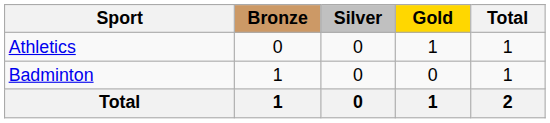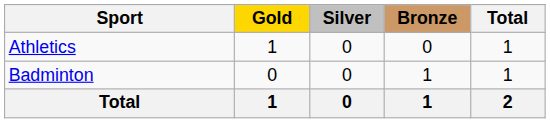columns swapped: Gold <-> Bronze
